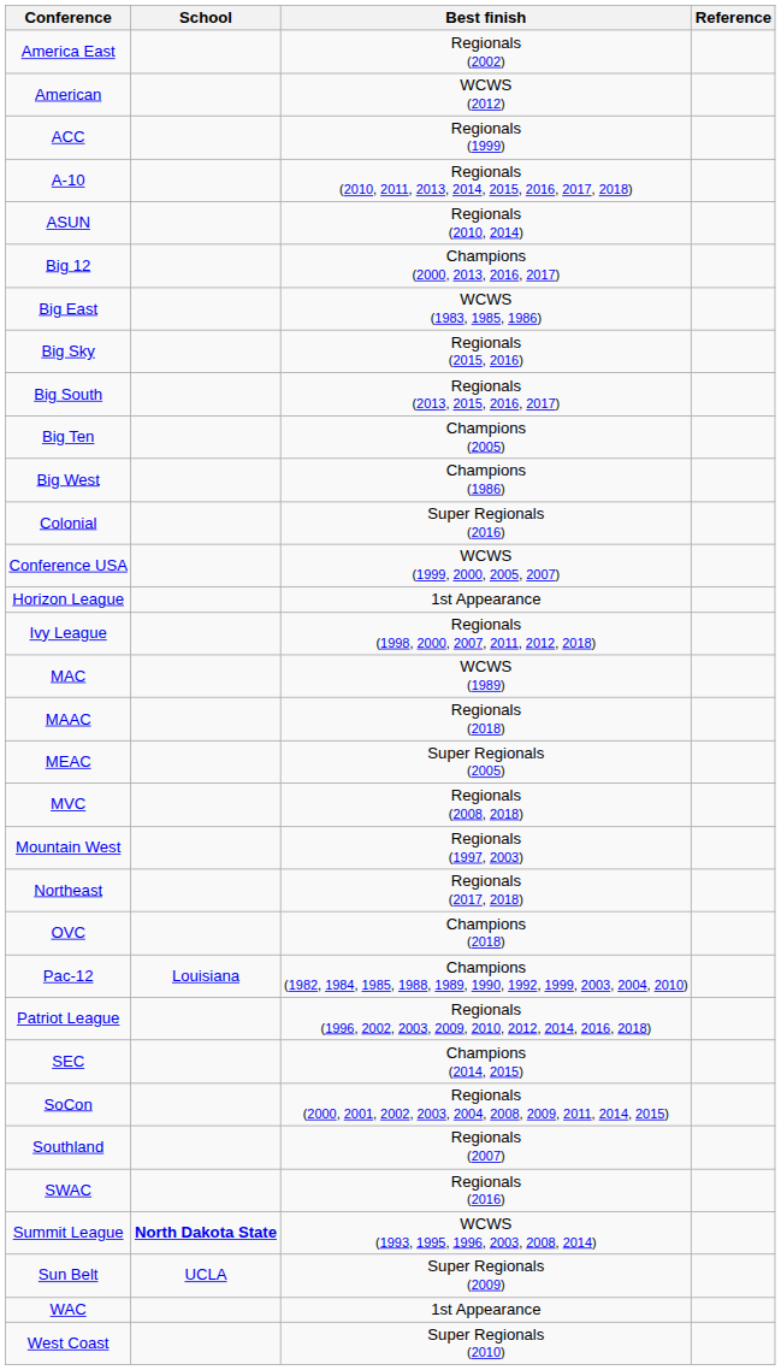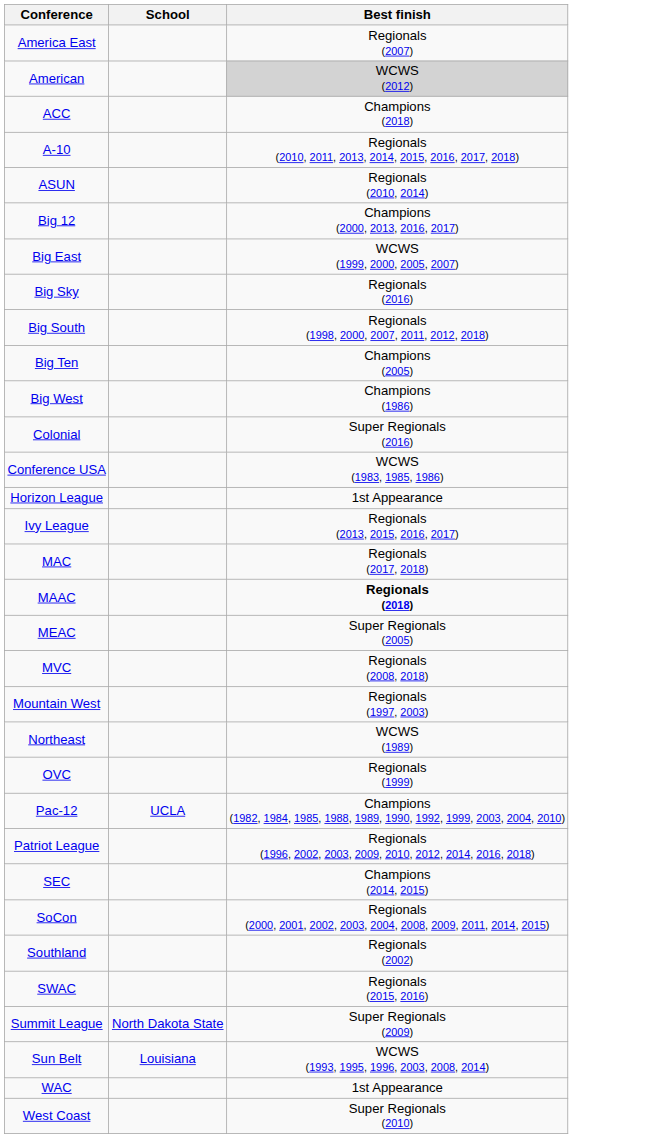- column: Reference
America East | Best finish: Regionals (2002) -> Regionals (2007)
American | Best finish: no background -> lightgrey background
ACC | Best finish: Regionals (1999) -> Champions (2018)
Big East | Best finish: WCWS (1983, 1985, 1986) -> WCWS (1999, 2000, 2005, 2007)
Big Sky | Best finish: Regionals (2015, 2016) -> Regionals (2016)
Big South | Best finish: Regionals (2013, 2015, 2016, 2017) -> Regionals (1998, 2000, 2007, 2011, 2012, 2018)
Conference USA | Best finish: WCWS (1999, 2000, 2005, 2007) -> WCWS (1983, 1985, 1986)
Ivy League | Best finish: Regionals (1998, 2000, 2007, 2011, 2012, 2018) -> Regionals (2013, 2015, 2016, 2017)
MAC | Best finish: WCWS (1989) -> Regionals (2017, 2018)
MAAC | Best finish: normal -> bold
Northeast | Best finish: Regionals (2017, 2018) -> WCWS (1989)
OVC | Best finish: Champions (2018) -> Regionals (1999)
Pac-12 | School: Louisiana -> UCLA
Southland | Best finish: Regionals (2007) -> Regionals (2002)
SWAC | Best finish: Regionals (2016) -> Regionals (2015, 2016)
Summit League | School: bold -> normal
Summit League | Best finish: WCWS (1993, 1995, 1996, 2003, 2008, 2014) -> Super Regionals (2009)
Sun Belt | School: UCLA -> Louisiana
Sun Belt | Best finish: Super Regionals (2009) -> WCWS (1993, 1995, 1996, 2003, 2008, 2014)
